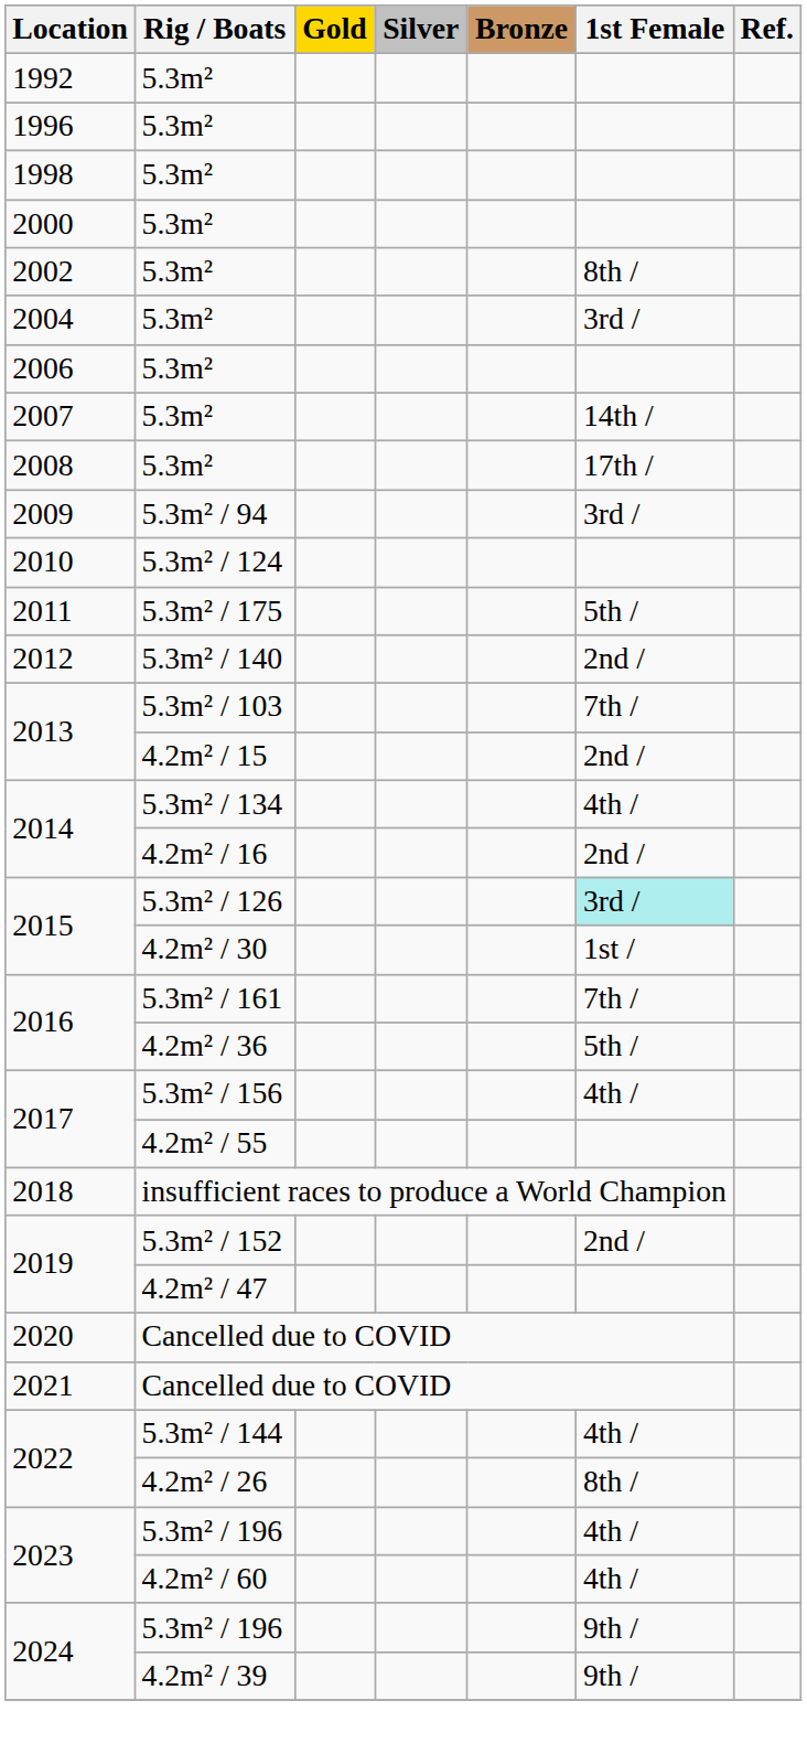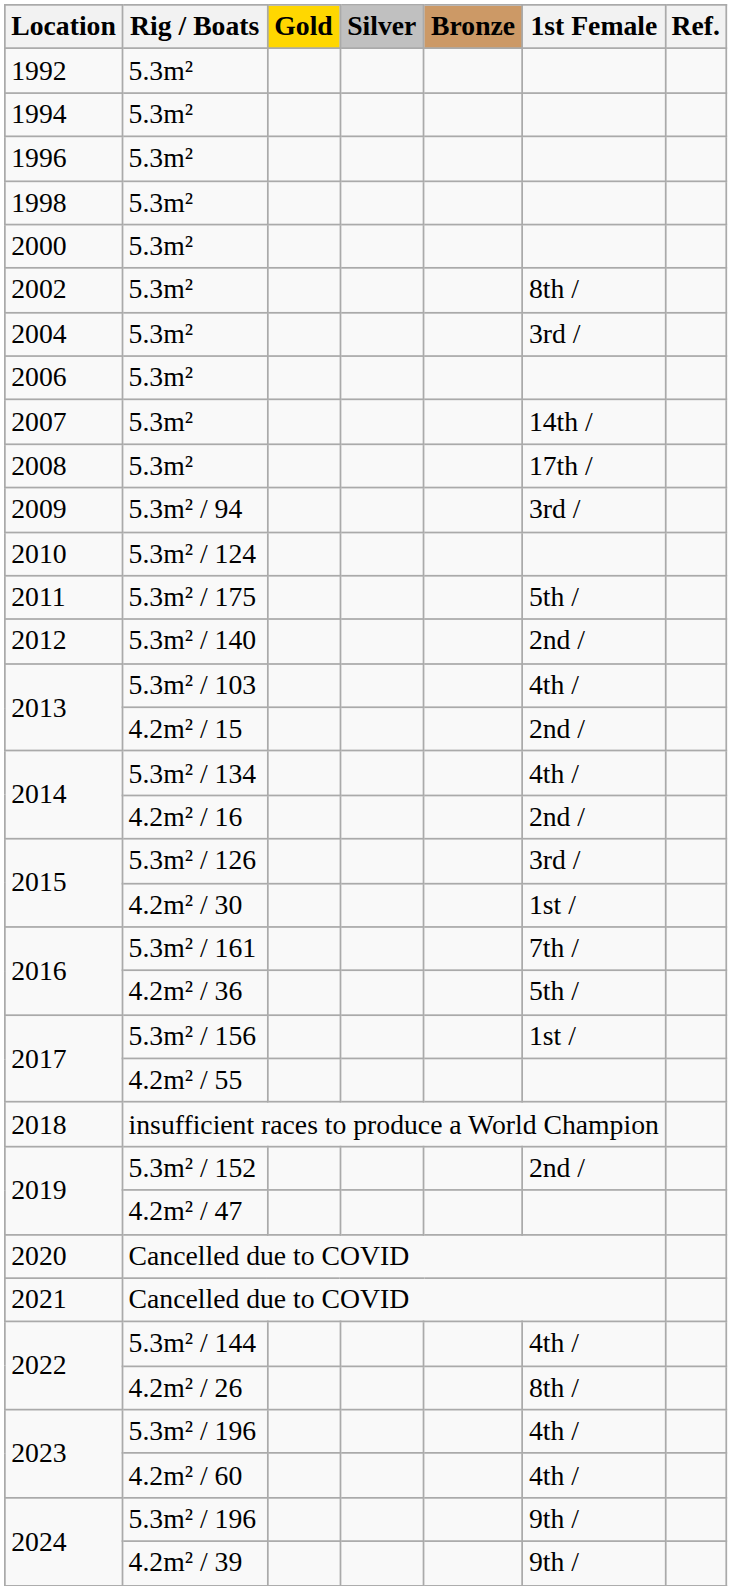+ row: 1994 | 5.3m²
2013 / 5.3m² / 103 | 1st Female: 7th / -> 4th /
2015 / 5.3m² / 126 | 1st Female: paleturquoise background -> no background
2017 / 5.3m² / 156 | 1st Female: 4th / -> 1st /
